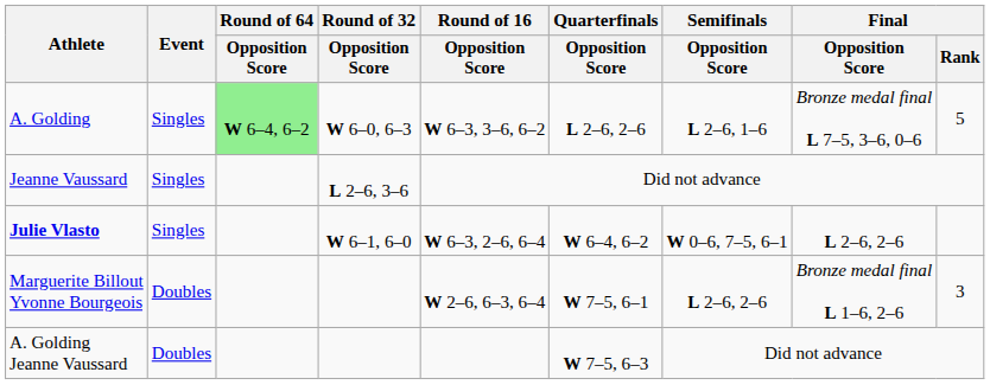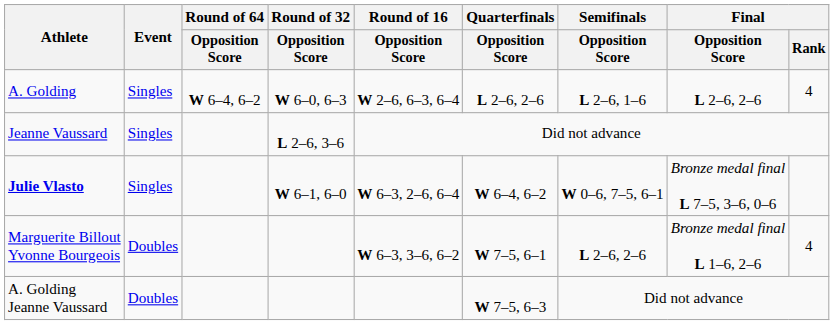A. Golding | Round of 64 / Opposition Score: lightgreen background -> no background
A. Golding | Round of 16 / Opposition Score: W 6–3, 3–6, 6–2 -> W 2–6, 6–3, 6–4
A. Golding | Final / Opposition Score: Bronze medal final L 7–5, 3–6, 0–6 -> L 2–6, 2–6
A. Golding | Final / Rank: 5 -> 4
Julie Vlasto | Final / Opposition Score: L 2–6, 2–6 -> Bronze medal final L 7–5, 3–6, 0–6
Marguerite Billout Yvonne Bourgeois | Round of 16 / Opposition Score: W 2–6, 6–3, 6–4 -> W 6–3, 3–6, 6–2
Marguerite Billout Yvonne Bourgeois | Final / Rank: 3 -> 4
